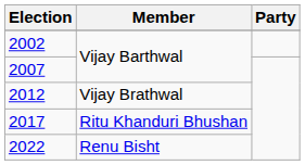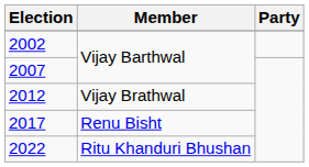2017 | Member: Ritu Khanduri Bhushan -> Renu Bisht
2022 | Member: Renu Bisht -> Ritu Khanduri Bhushan
